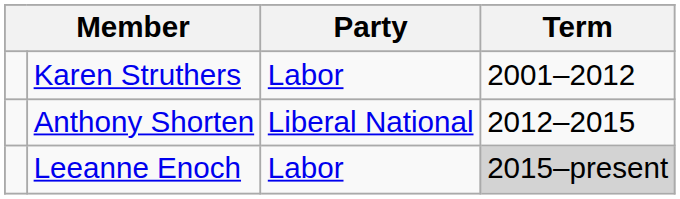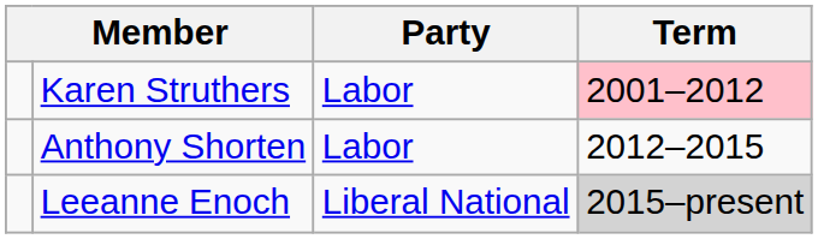Karen Struthers | Term: no background -> pink background
Anthony Shorten | Party: Liberal National -> Labor
Leeanne Enoch | Party: Labor -> Liberal National
